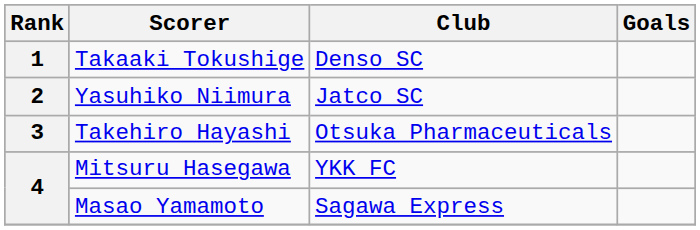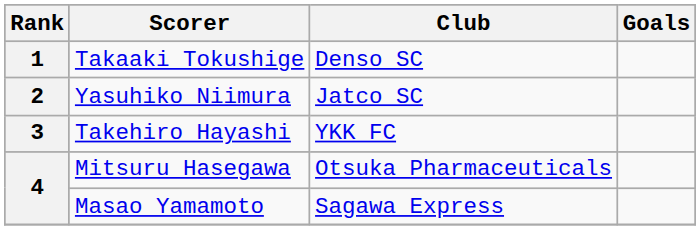Takehiro Hayashi | Club: Otsuka Pharmaceuticals -> YKK FC
Mitsuru Hasegawa | Club: YKK FC -> Otsuka Pharmaceuticals
